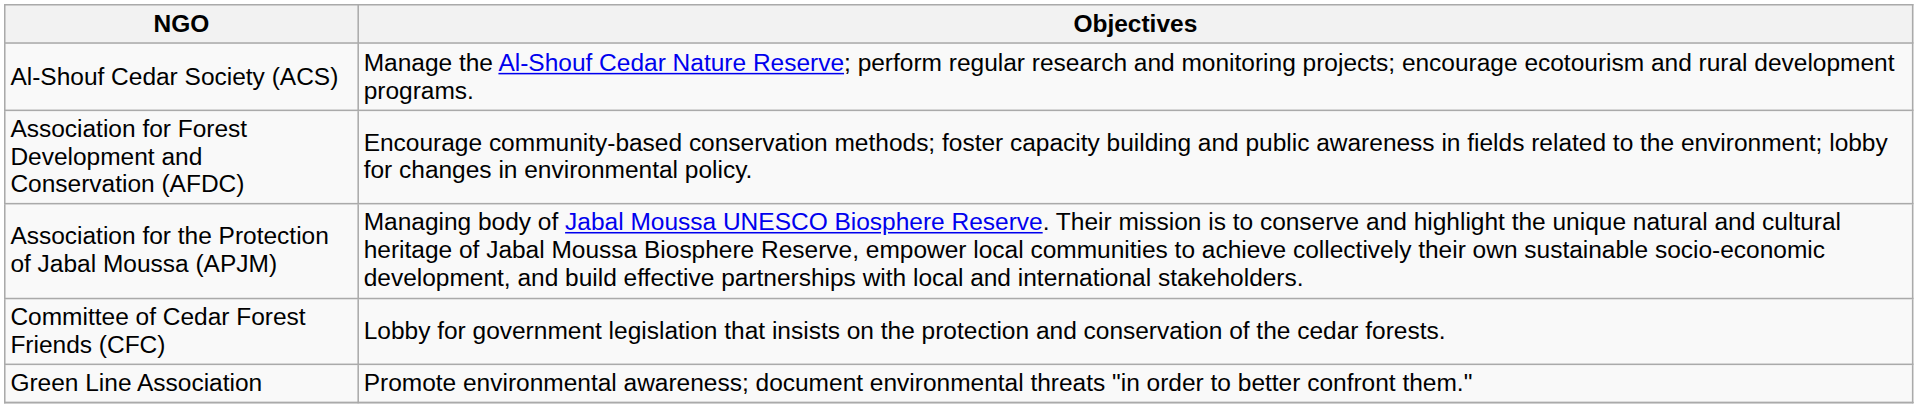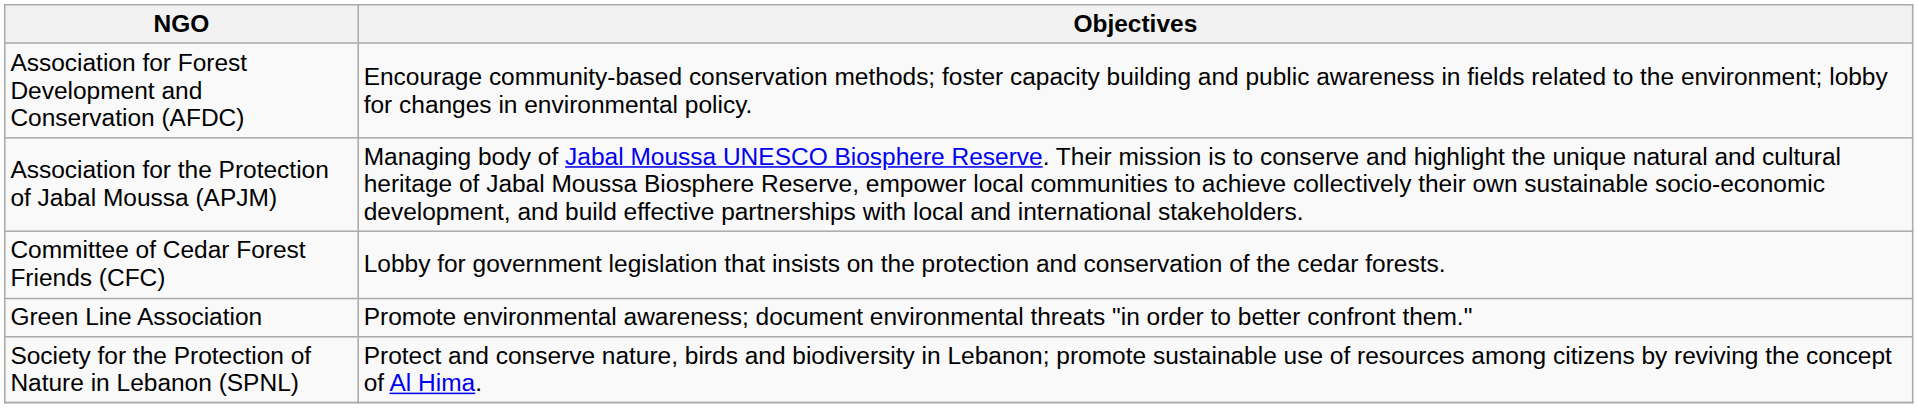- row: Al-Shouf Cedar Society (ACS) | Manage the Al-Shouf Cedar Nature Reserve; perform regular research and monitoring projects; encourage ecotourism and rural development programs.
+ row: Society for the Protection of Nature in Lebanon (SPNL) | Protect and conserve nature, birds and biodiversity in Lebanon; promote sustainable use of resources among citizens by reviving the concept of Al Hima.
